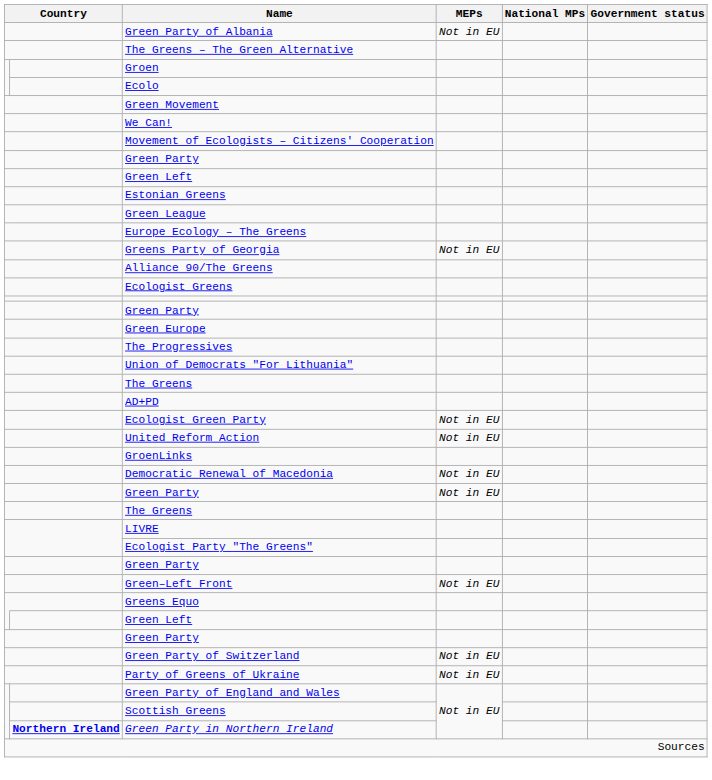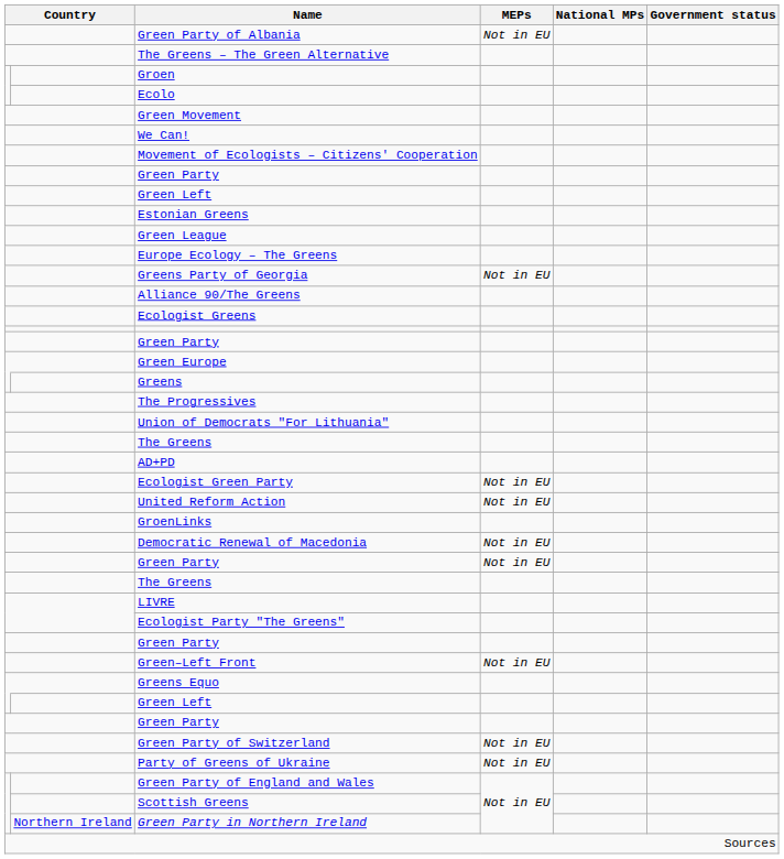+ row: Greens
Green Party in Northern Ireland | column 2: bold -> normal
